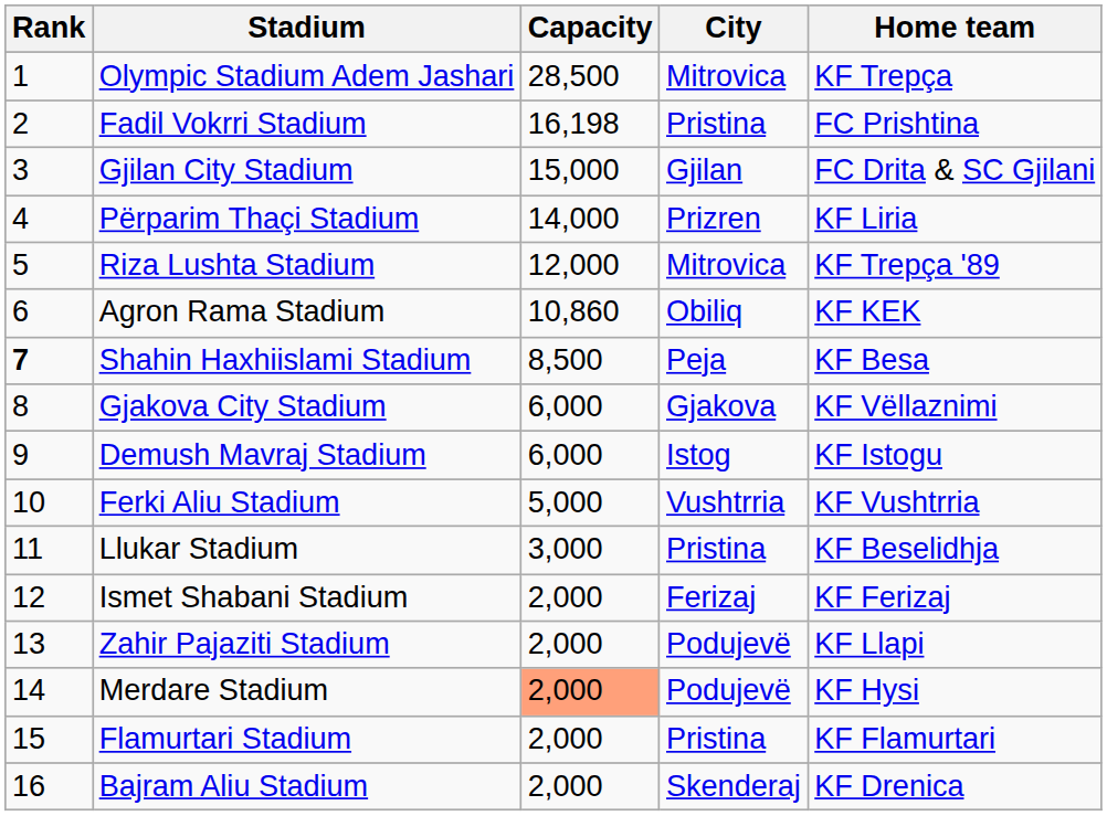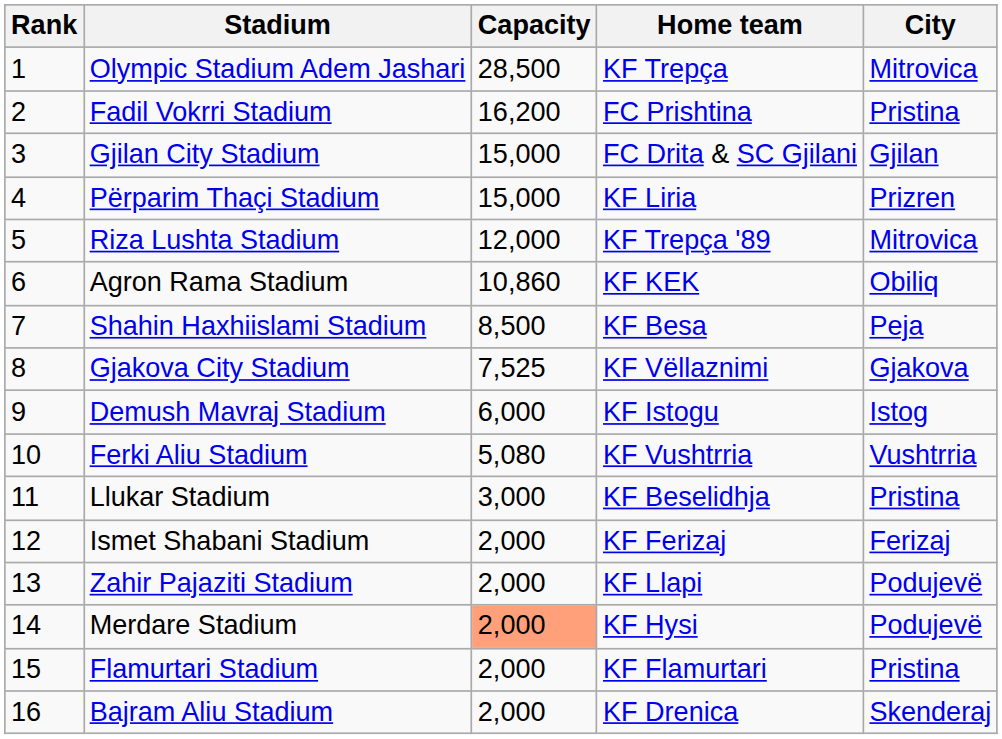columns swapped: City <-> Home team
Fadil Vokrri Stadium | Capacity: 16,198 -> 16,200
Përparim Thaçi Stadium | Capacity: 14,000 -> 15,000
Shahin Haxhiislami Stadium | Rank: bold -> normal
Gjakova City Stadium | Capacity: 6,000 -> 7,525
Ferki Aliu Stadium | Capacity: 5,000 -> 5,080
